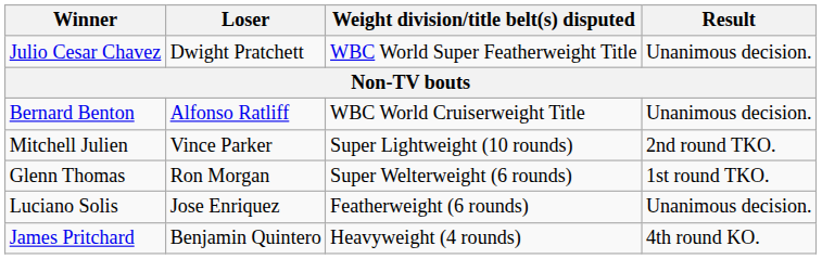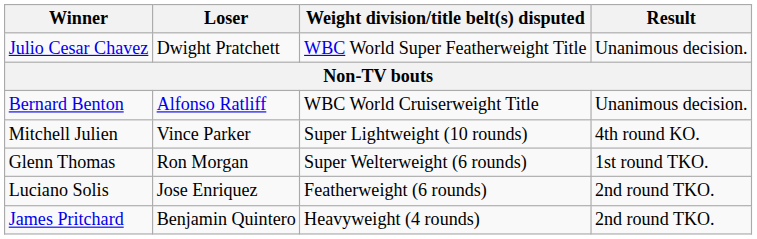Mitchell Julien | Result: 2nd round TKO. -> 4th round KO.
Luciano Solis | Result: Unanimous decision. -> 2nd round TKO.
James Pritchard | Result: 4th round KO. -> 2nd round TKO.
